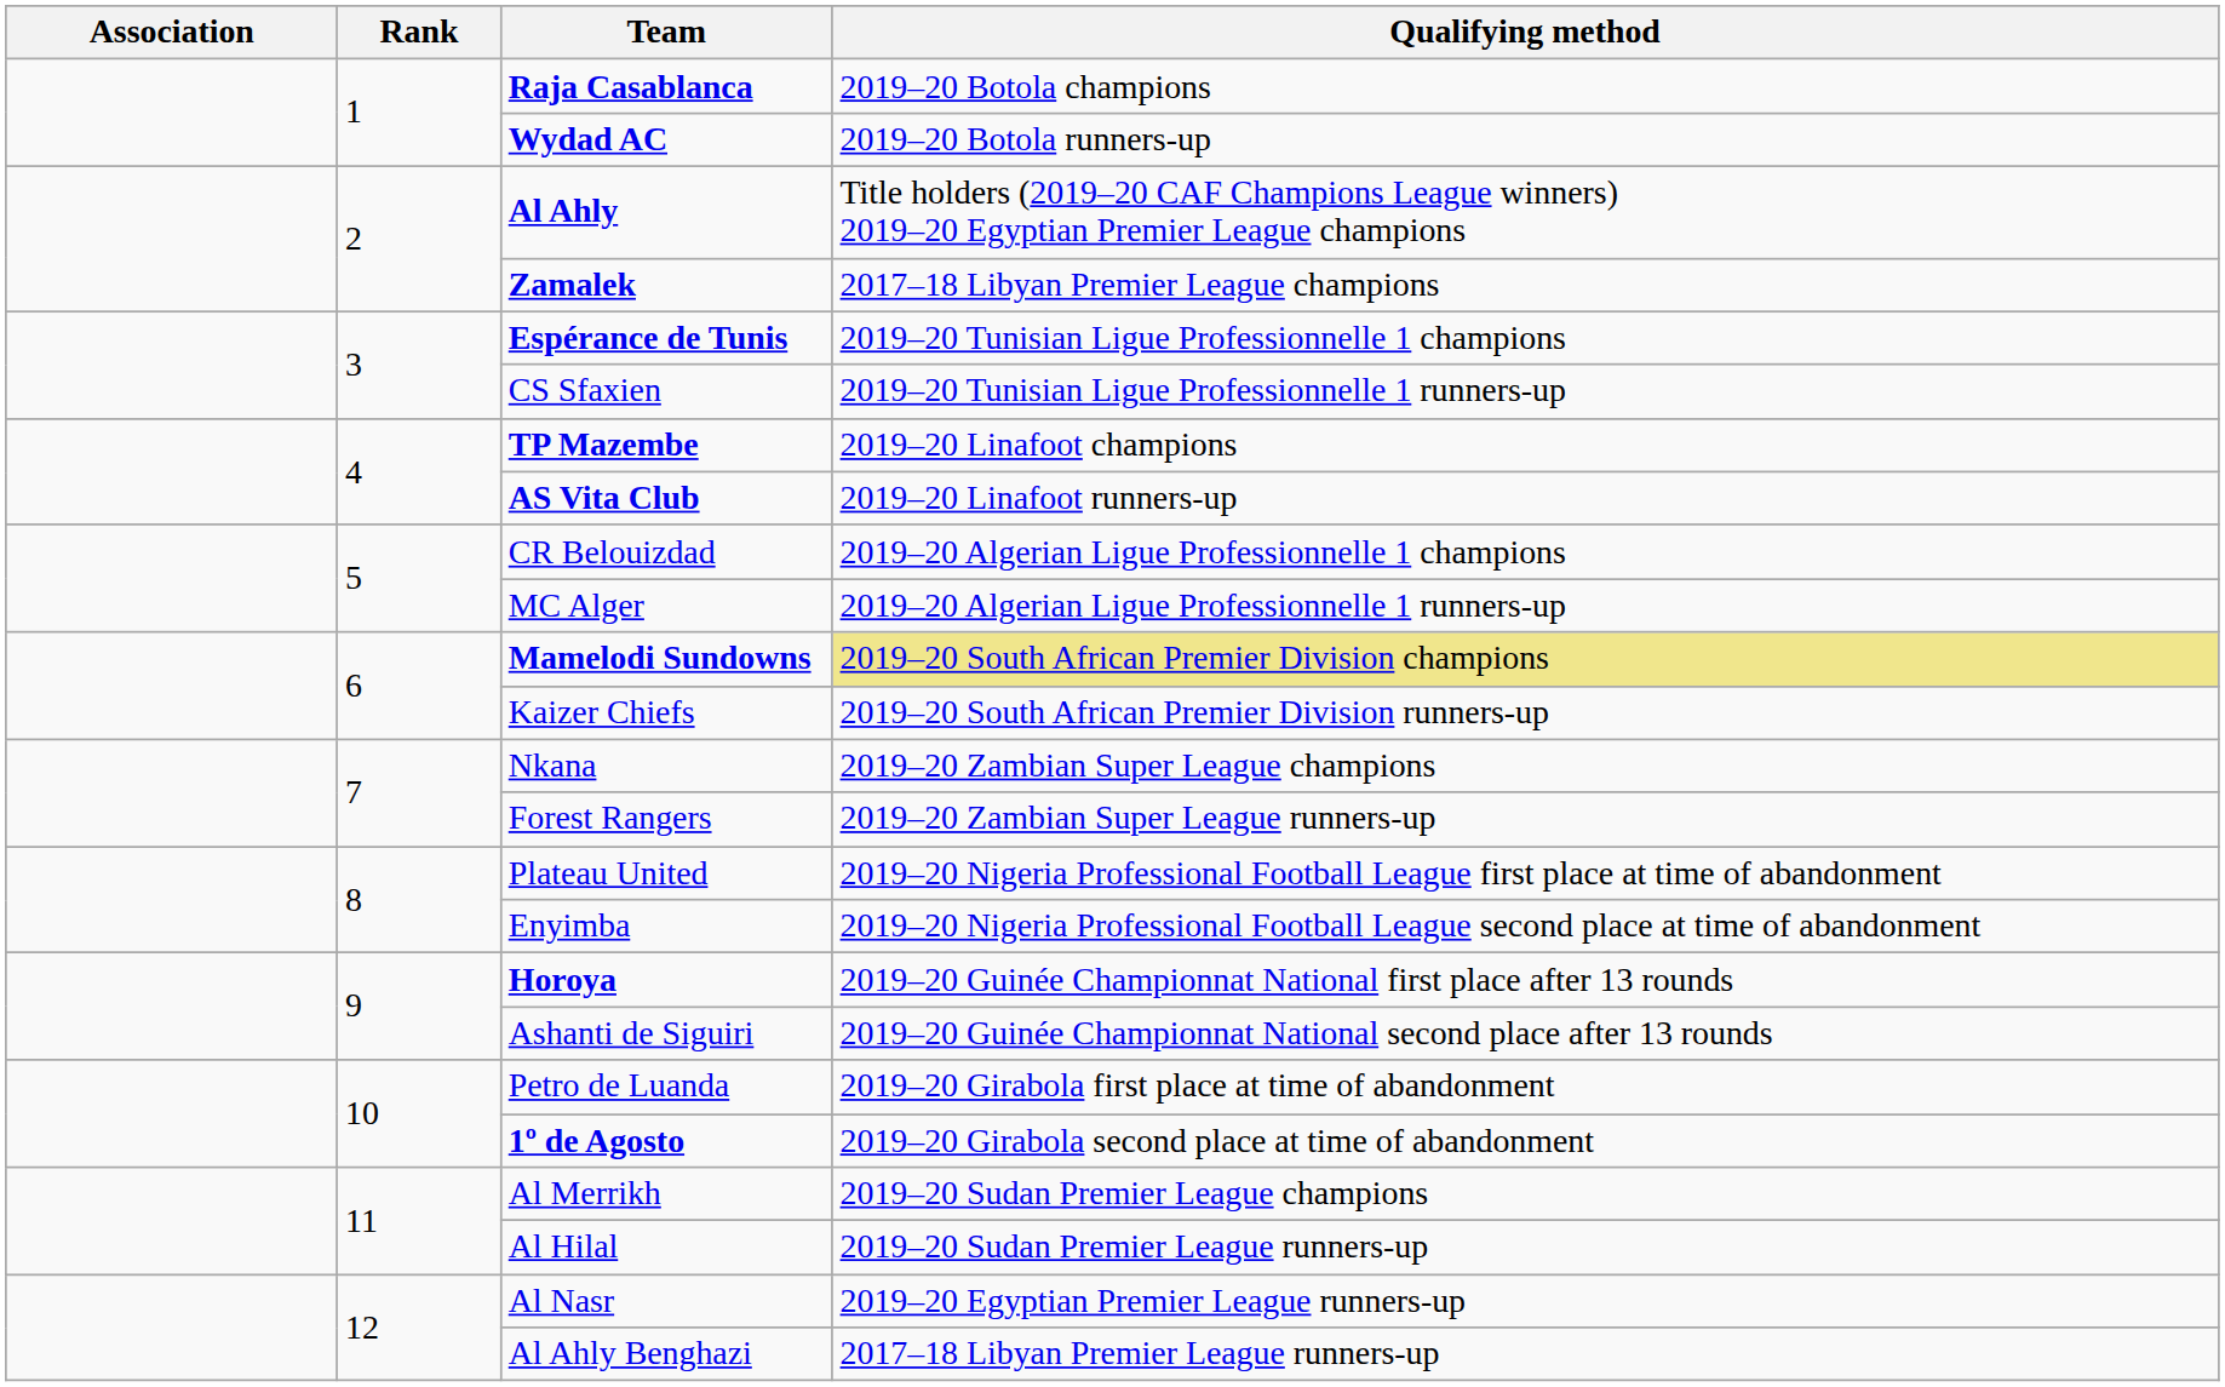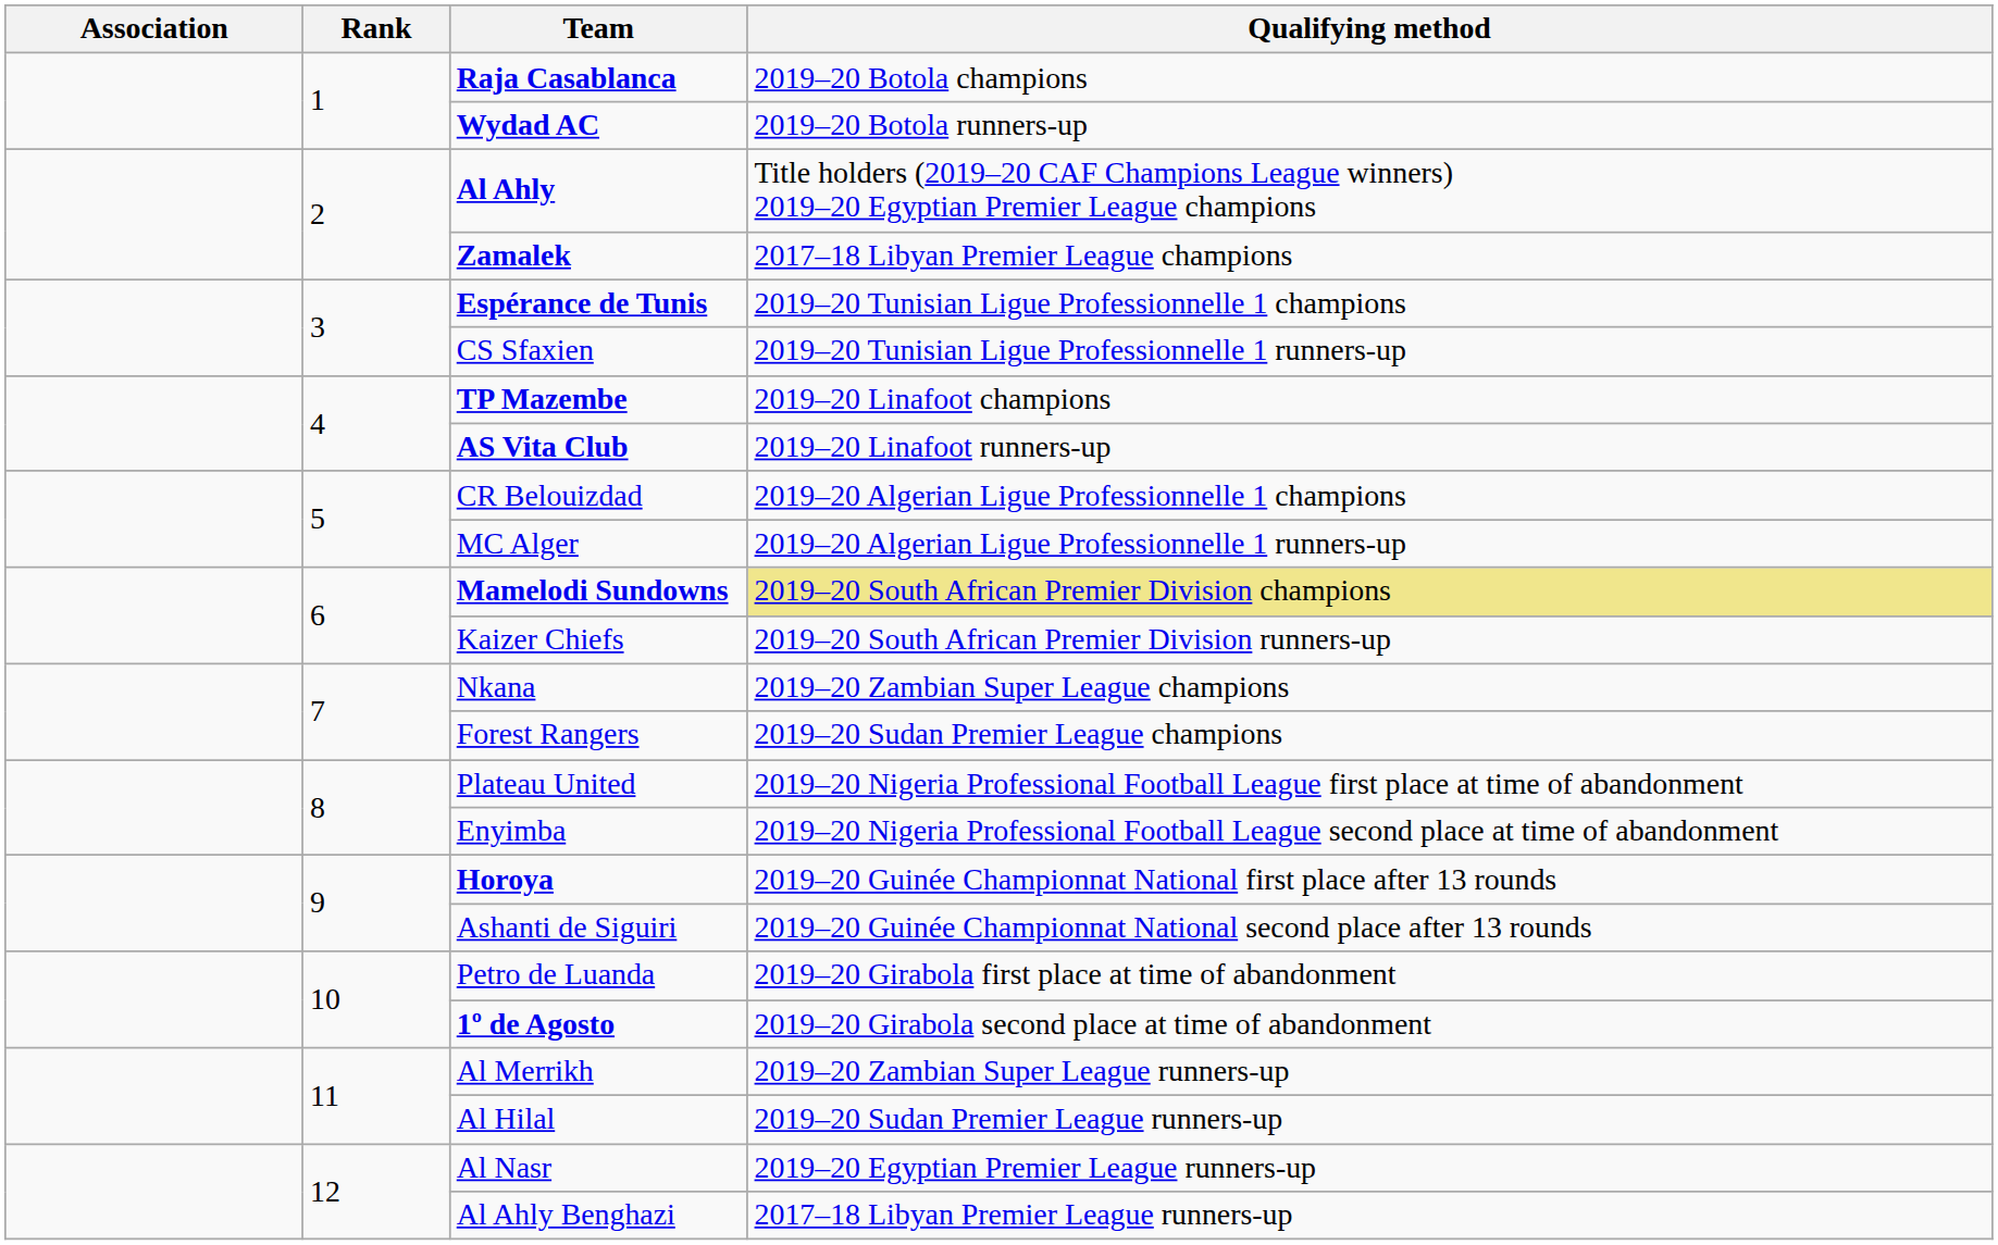Forest Rangers | Qualifying method: 2019–20 Zambian Super League runners-up -> 2019–20 Sudan Premier League champions
Al Merrikh | Qualifying method: 2019–20 Sudan Premier League champions -> 2019–20 Zambian Super League runners-up
